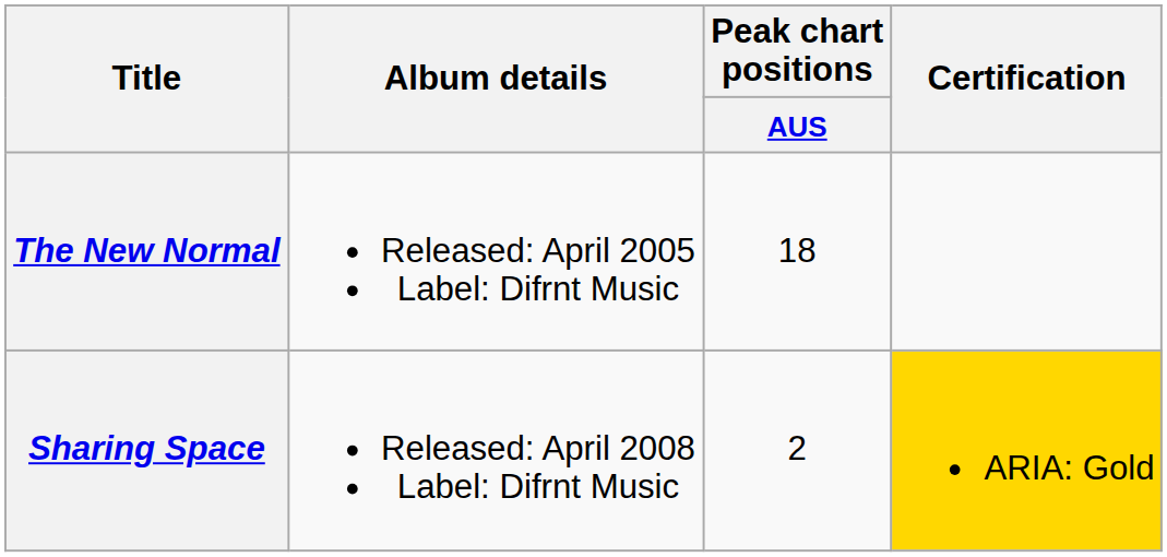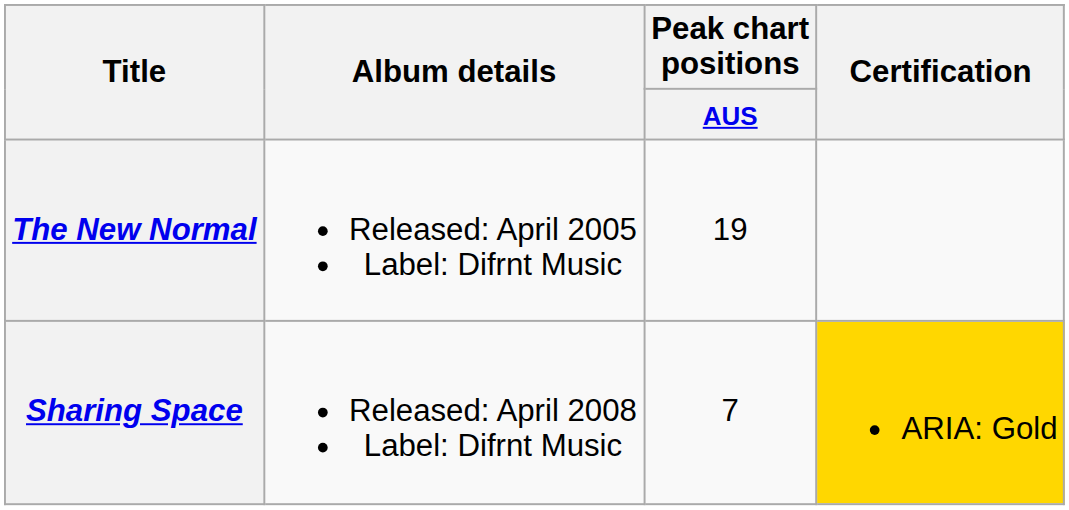The New Normal | Peak chart positions / AUS: 18 -> 19
Sharing Space | Peak chart positions / AUS: 2 -> 7
